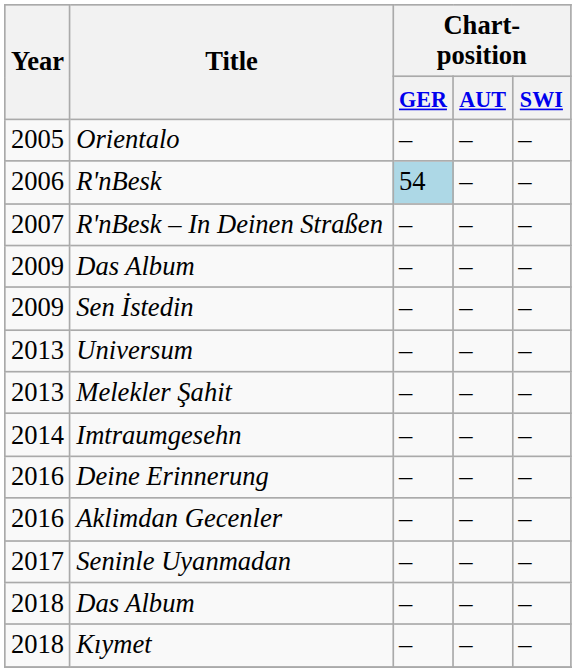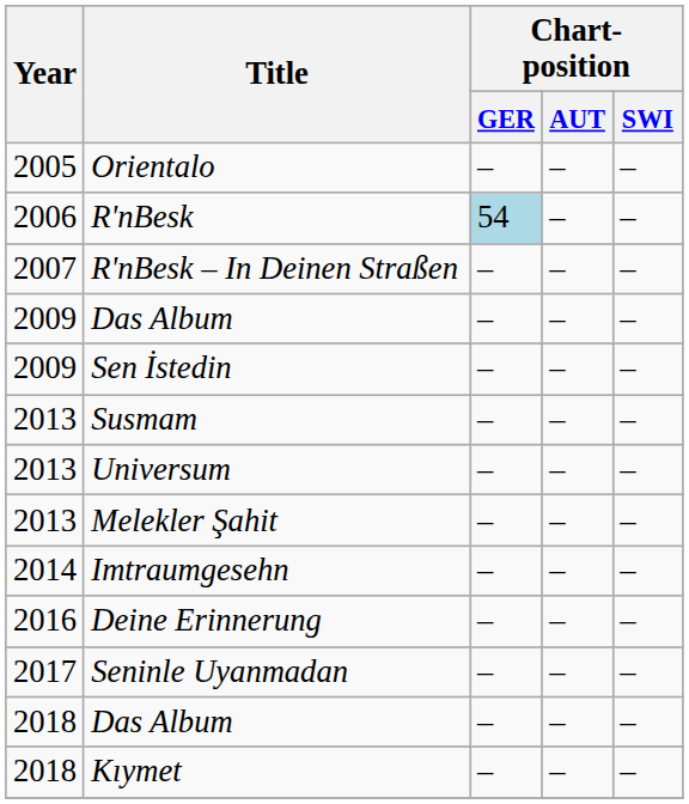+ row: 2013 | Susmam | – | – | –
- row: 2016 | Aklimdan Gecenler | – | – | –
